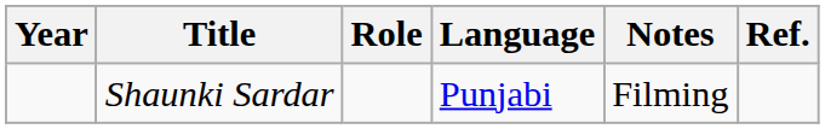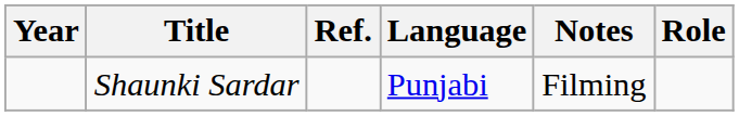columns swapped: Role <-> Ref.
